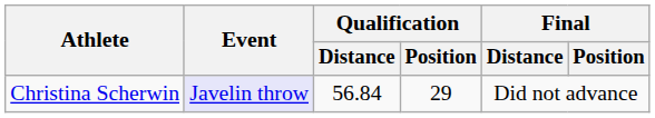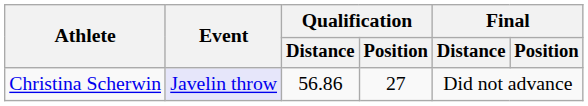Christina Scherwin | Qualification / Distance: 56.84 -> 56.86
Christina Scherwin | Qualification / Position: 29 -> 27
